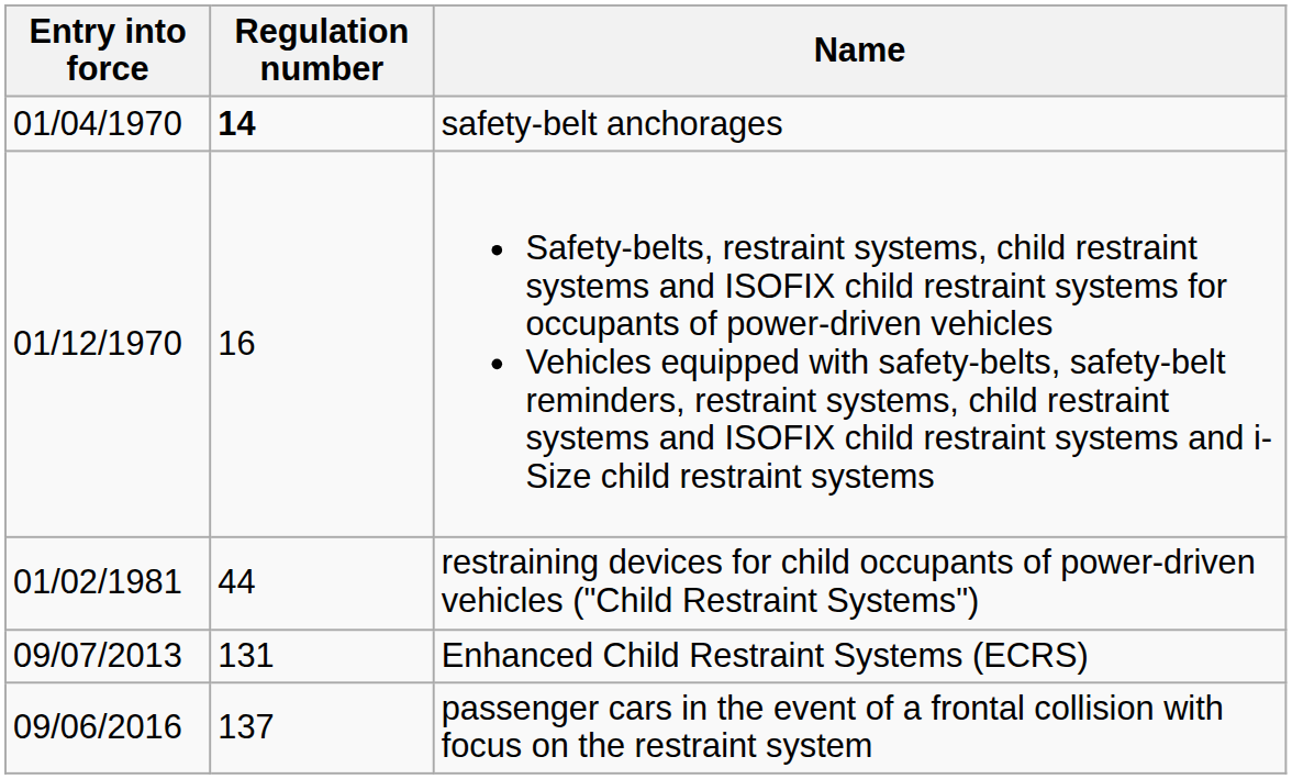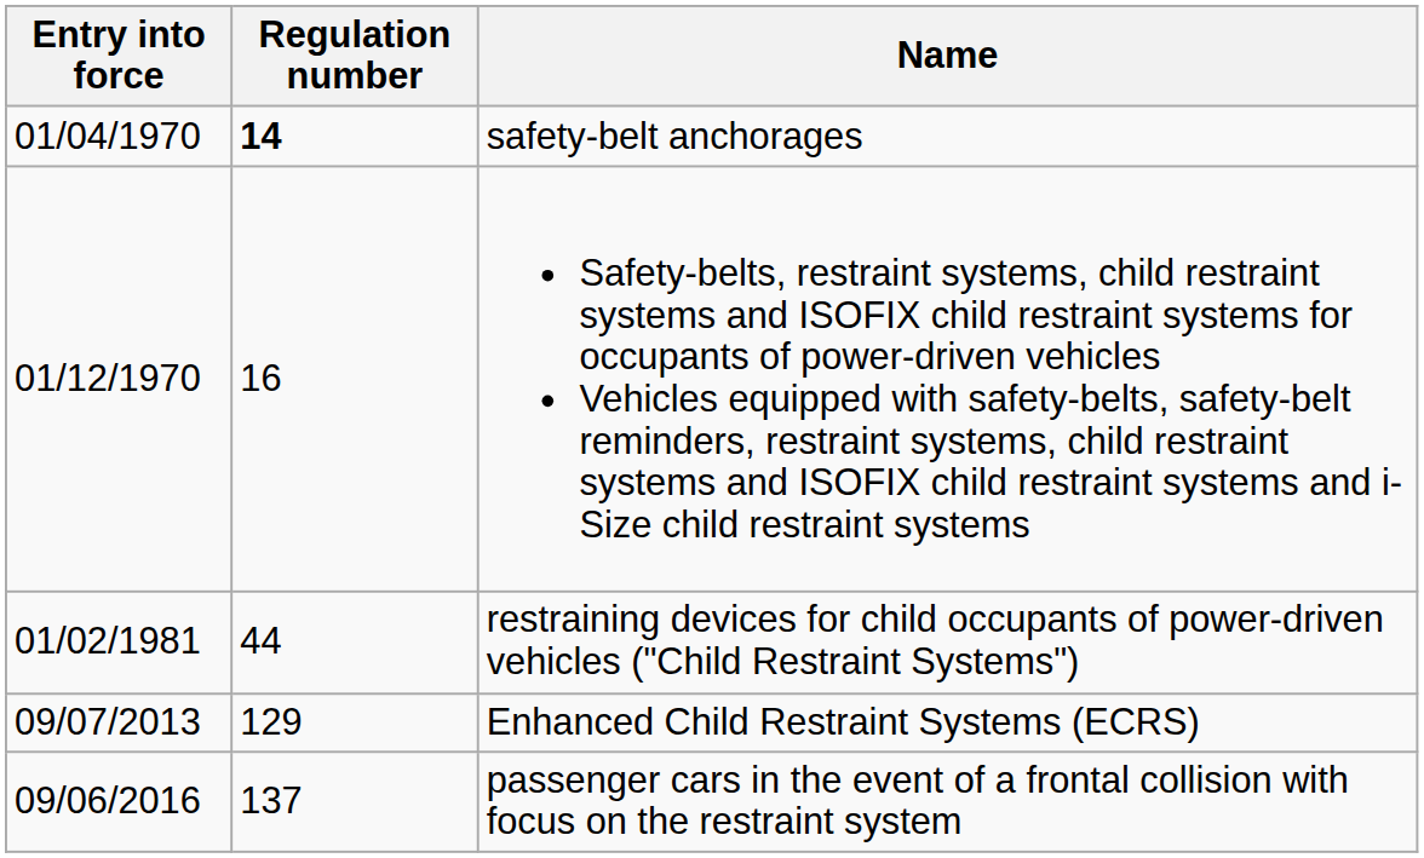Enhanced Child Restraint Systems (ECRS) | Regulation number: 131 -> 129
